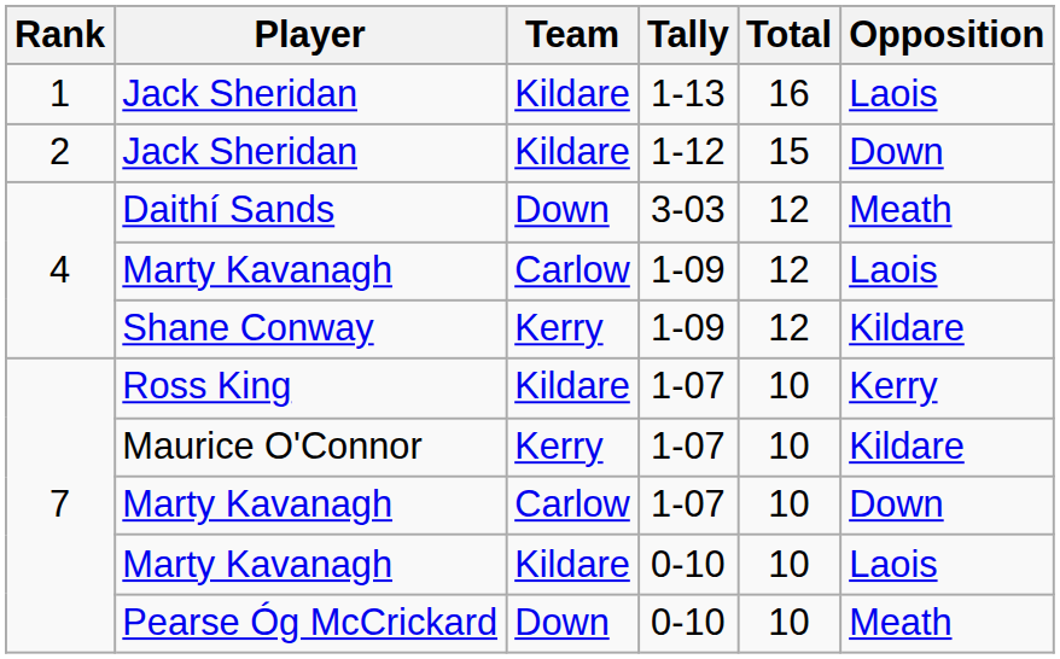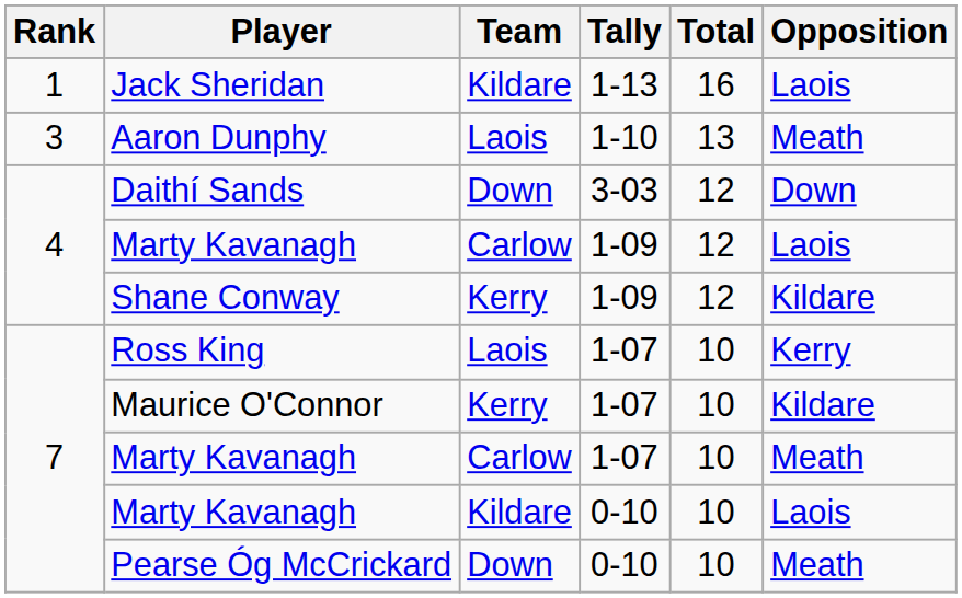- row: 2 | Jack Sheridan | Kildare | 1-12 | 15 | Down
+ row: 3 | Aaron Dunphy | Laois | 1-10 | 13 | Meath
Daithí Sands | Opposition: Meath -> Down
Ross King | Team: Kildare -> Laois
Marty Kavanagh / 1-07 | Opposition: Down -> Meath
